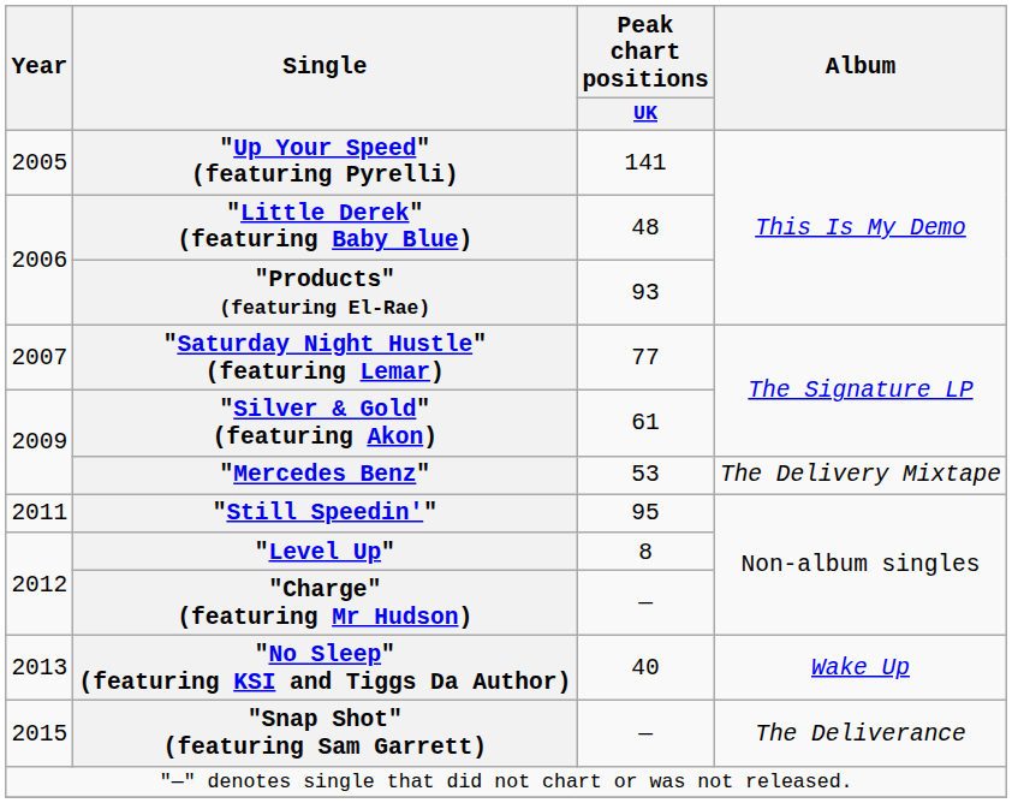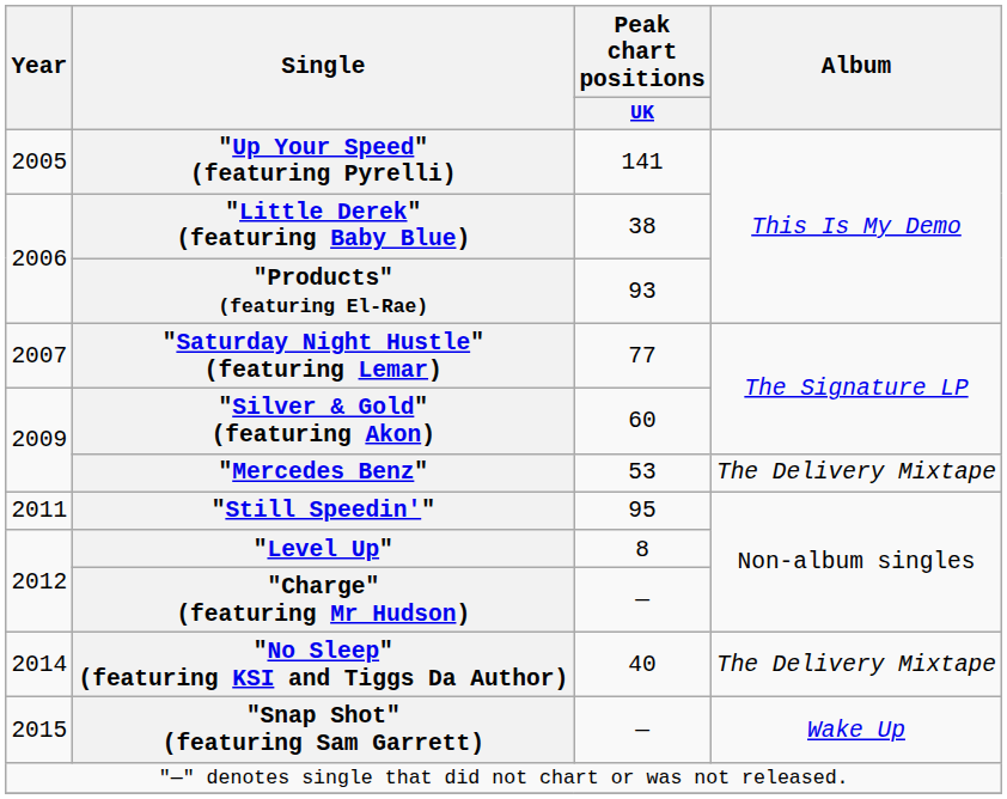"Little Derek" (featuring Baby Blue) | Peak chart positions / UK: 48 -> 38
"Silver & Gold" (featuring Akon) | Peak chart positions / UK: 61 -> 60
"No Sleep" (featuring KSI and Tiggs Da Author) | Year: 2013 -> 2014
"No Sleep" (featuring KSI and Tiggs Da Author) | Album: Wake Up -> The Delivery Mixtape
"Snap Shot" (featuring Sam Garrett) | Album: The Deliverance -> Wake Up
